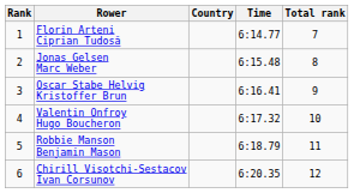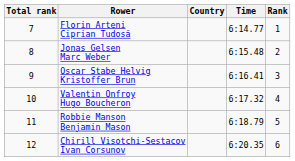columns swapped: Rank <-> Total rank
